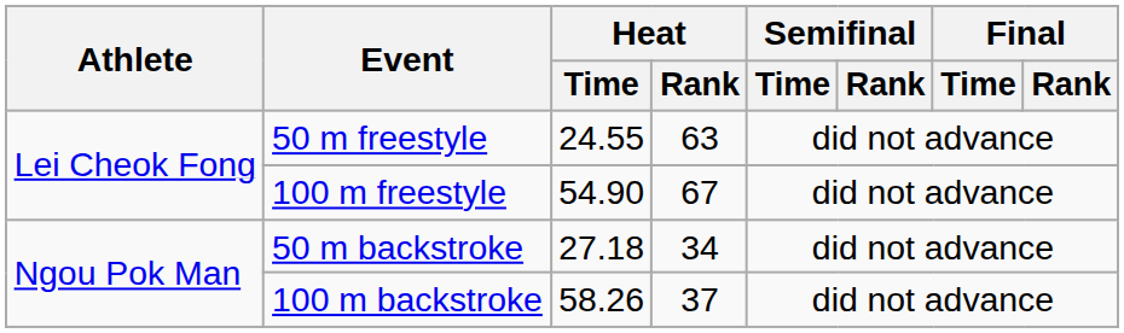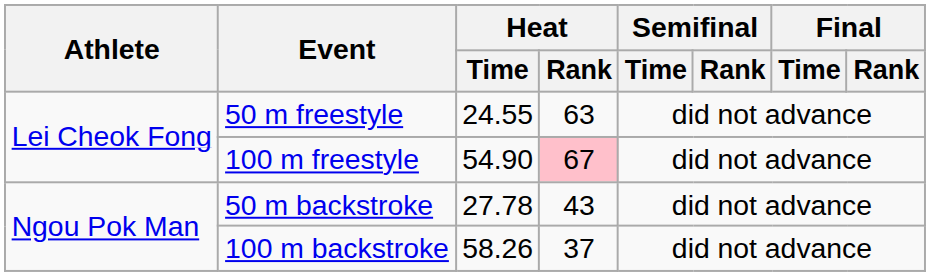100 m freestyle | Heat / Rank: no background -> pink background
50 m backstroke | Heat / Time: 27.18 -> 27.78
50 m backstroke | Heat / Rank: 34 -> 43
